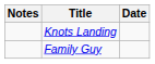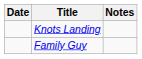columns swapped: Date <-> Notes
